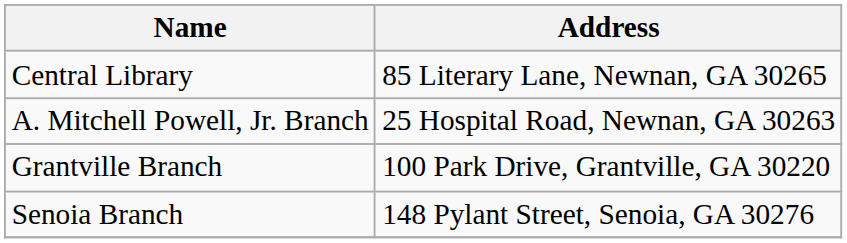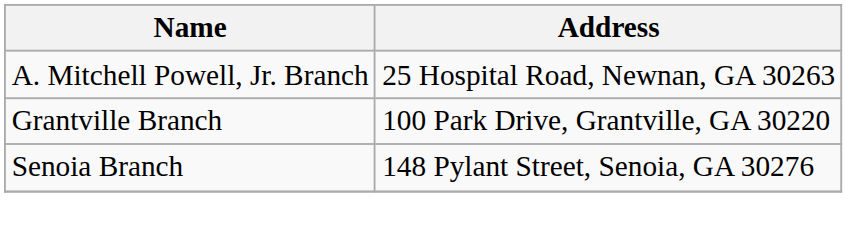- row: Central Library | 85 Literary Lane, Newnan, GA 30265
